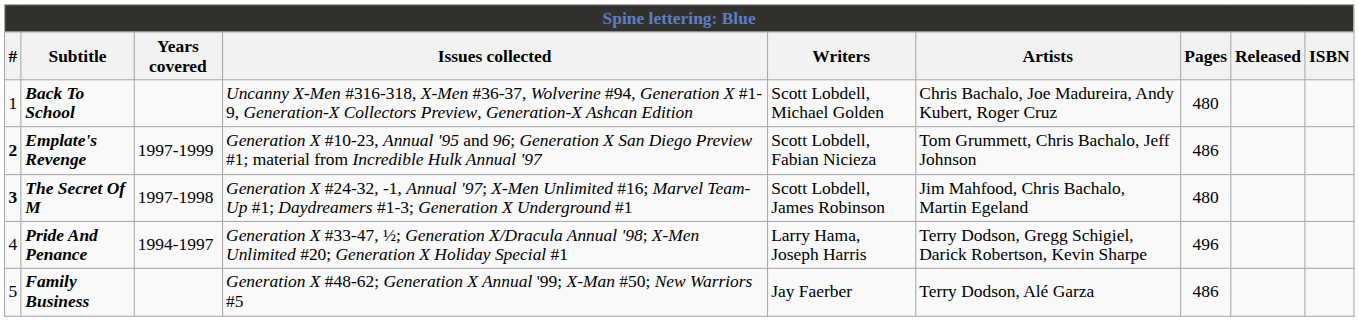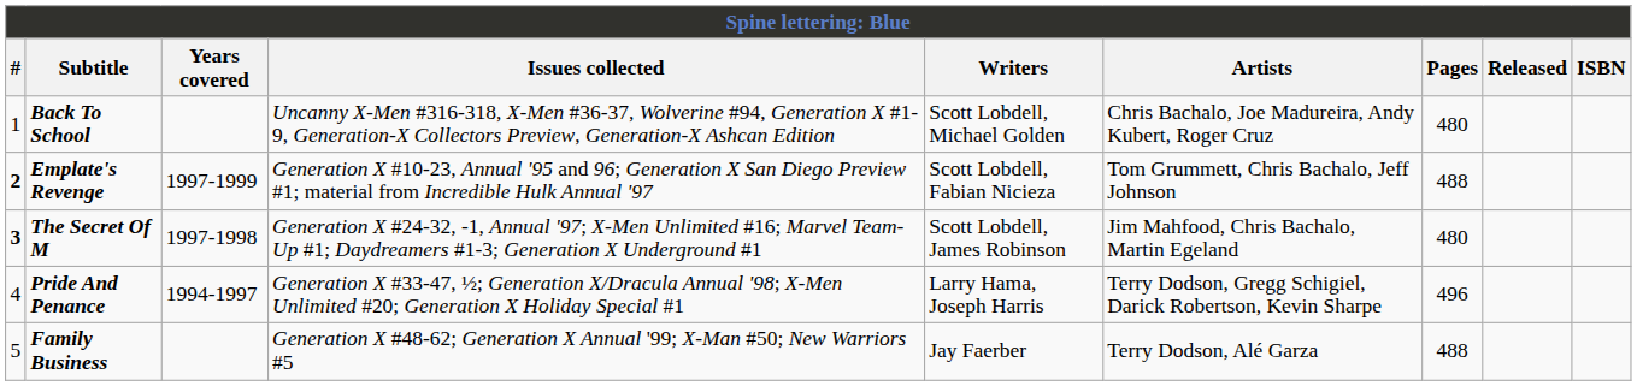Emplate's Revenge | Pages: 486 -> 488
Family Business | Pages: 486 -> 488
